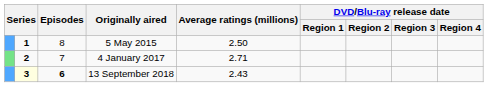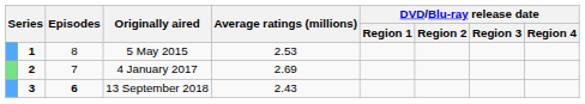5 May 2015 | Average ratings (millions): 2.50 -> 2.53
4 January 2017 | Average ratings (millions): 2.71 -> 2.69
13 September 2018 | column 2: lightyellow background -> no background
